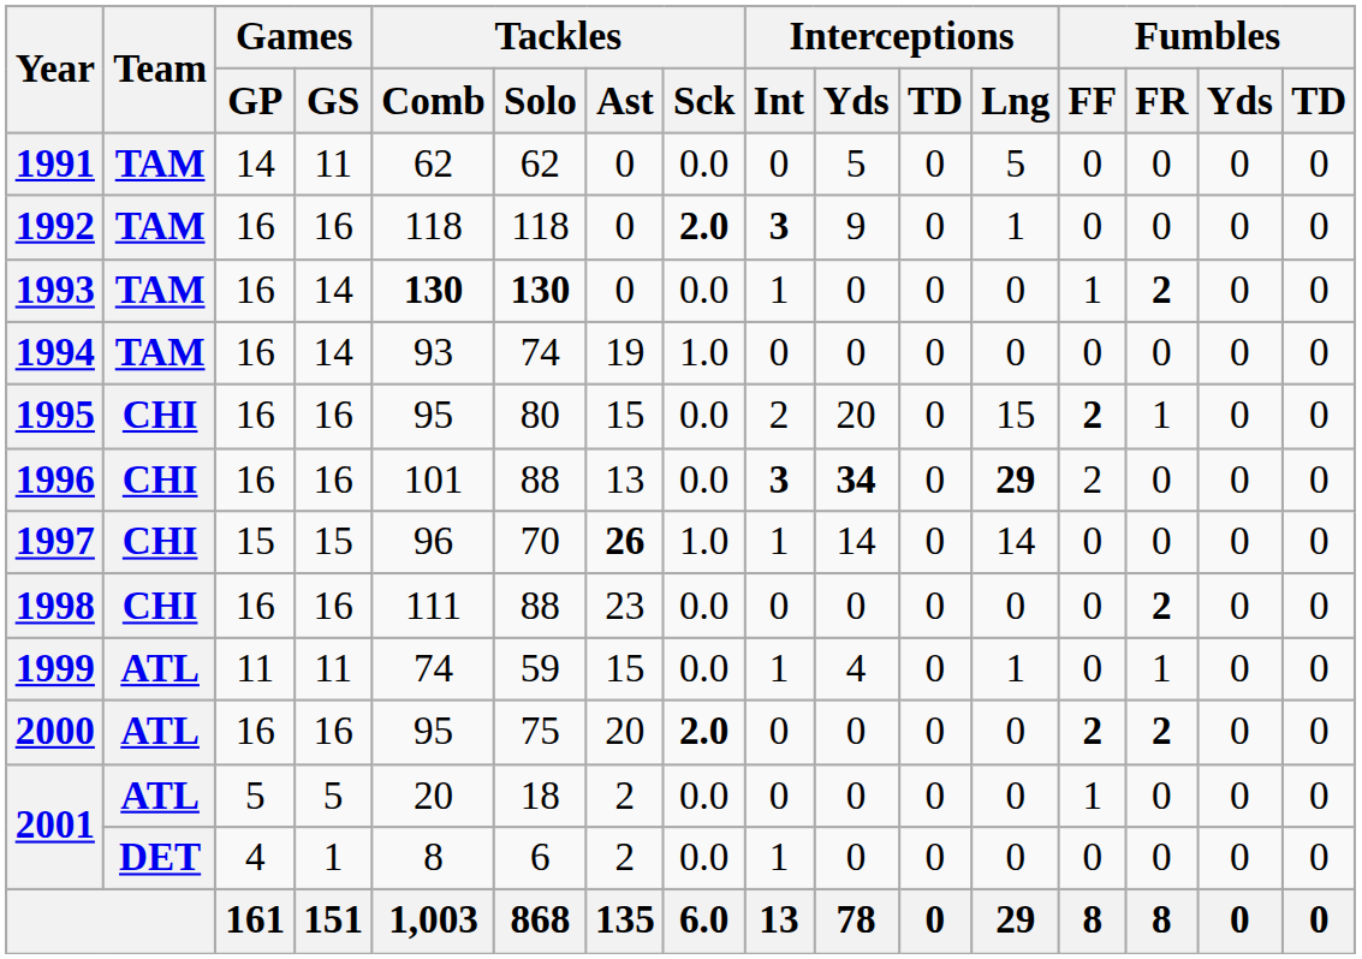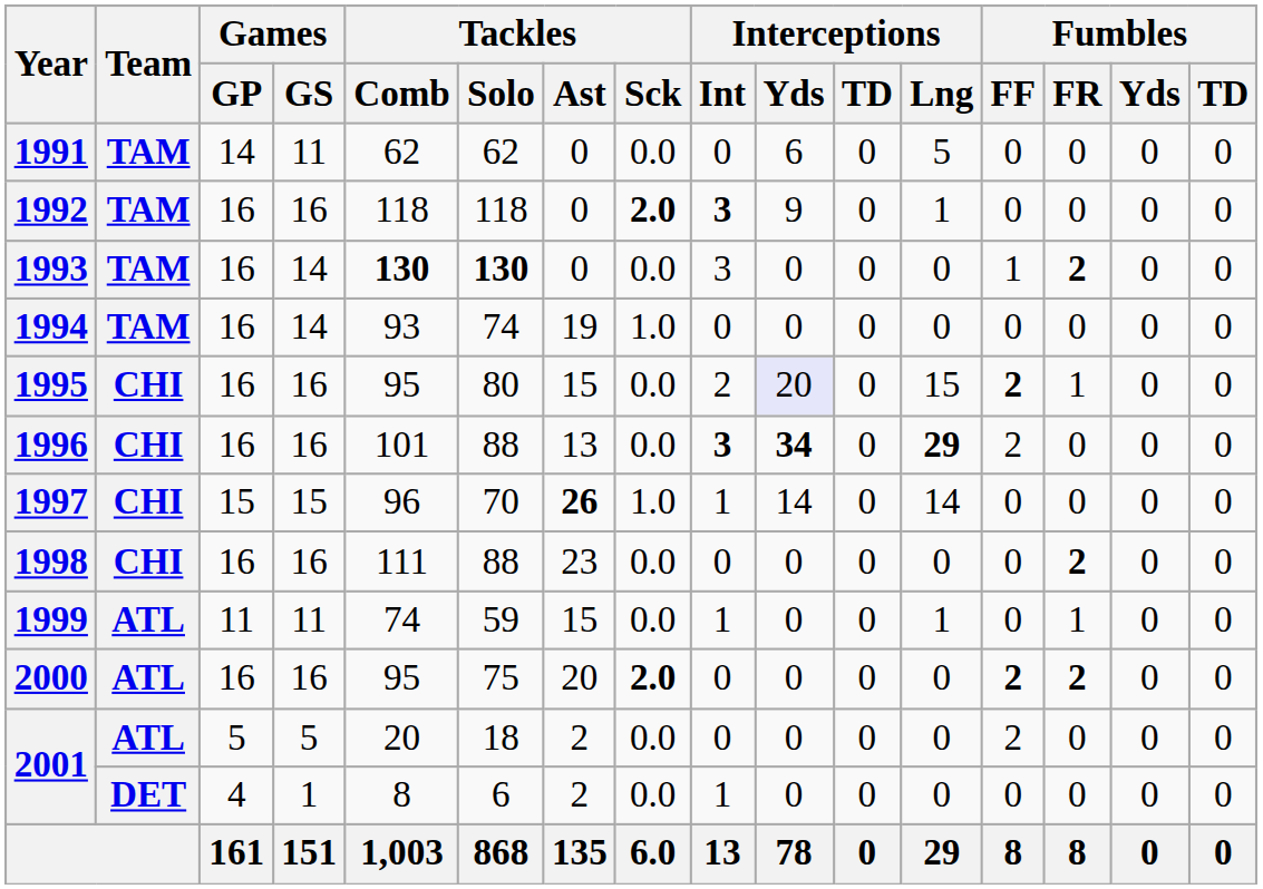1991 | Interceptions / Yds: 5 -> 6
1993 | Interceptions / Int: 1 -> 3
1995 | Interceptions / Yds: no background -> lavender background
1999 | Interceptions / Yds: 4 -> 0
2001 / 5 | Fumbles / FF: 1 -> 2
